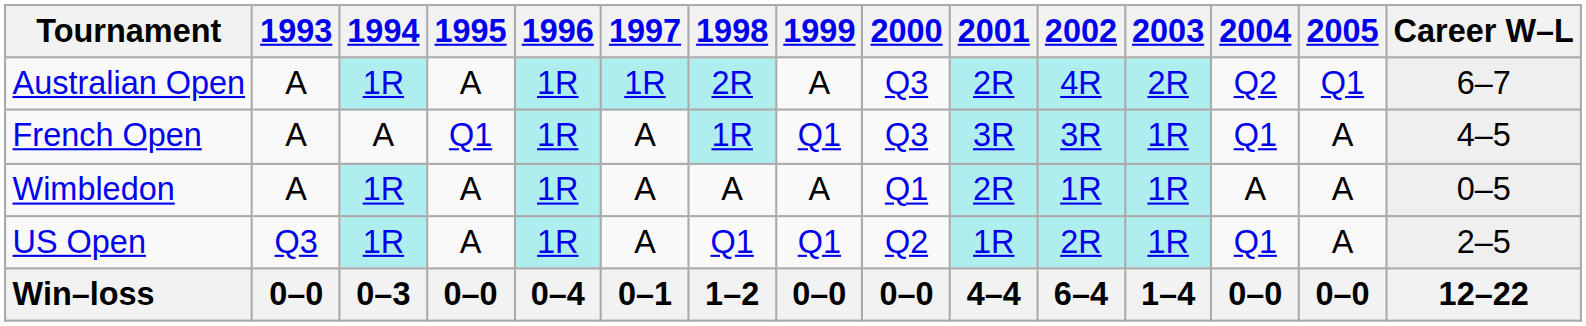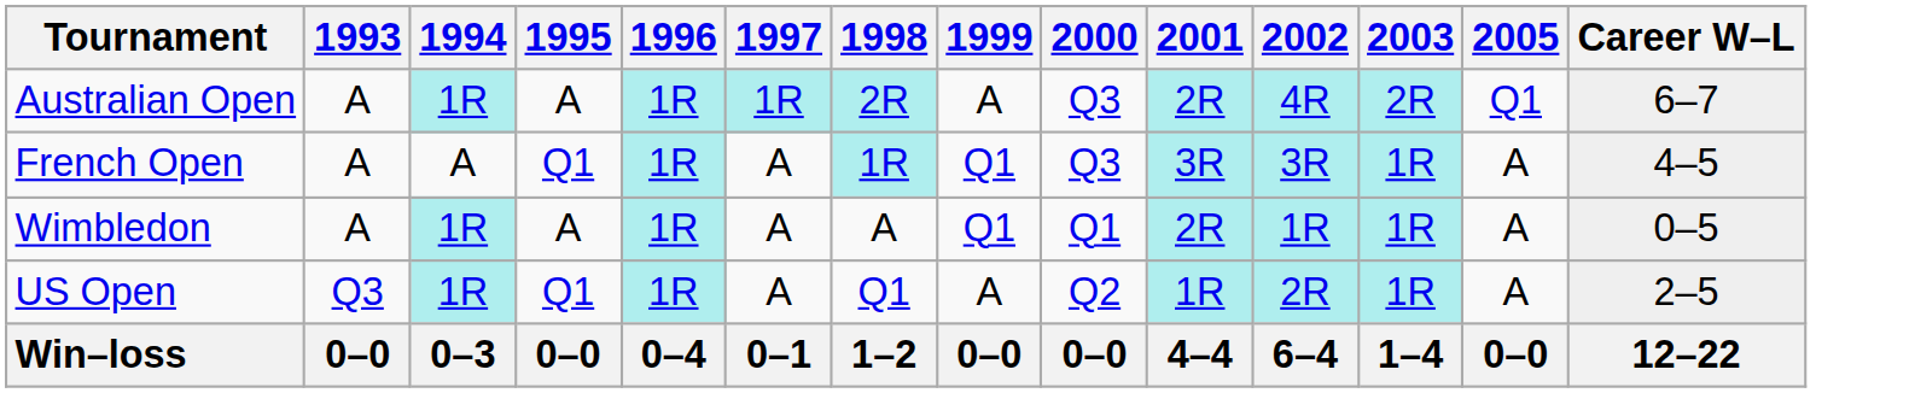- column: 2004 | Q2 | Q1 | A | Q1 | 0–0
Wimbledon | 1999: A -> Q1
US Open | 1995: A -> Q1
US Open | 1999: Q1 -> A
